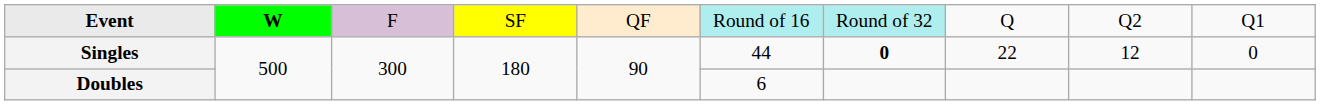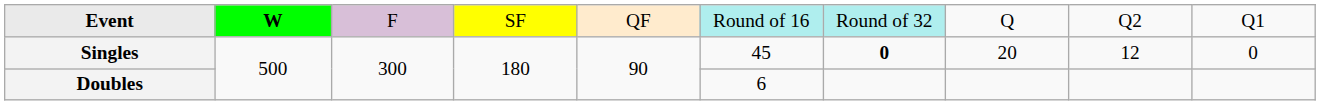Singles | column 6: 44 -> 45
Singles | column 8: 22 -> 20
